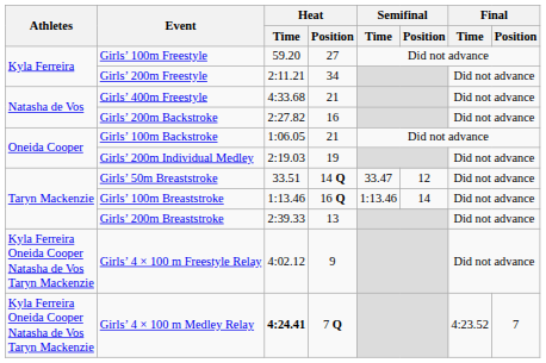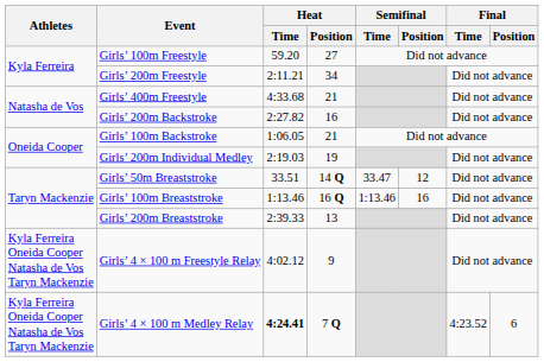Girls’ 100m Breaststroke | Semifinal / Position: 14 -> 16
Girls’ 4 × 100 m Medley Relay | Final / Position: 7 -> 6
